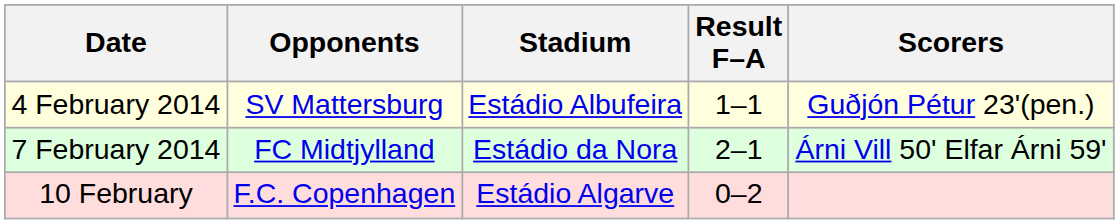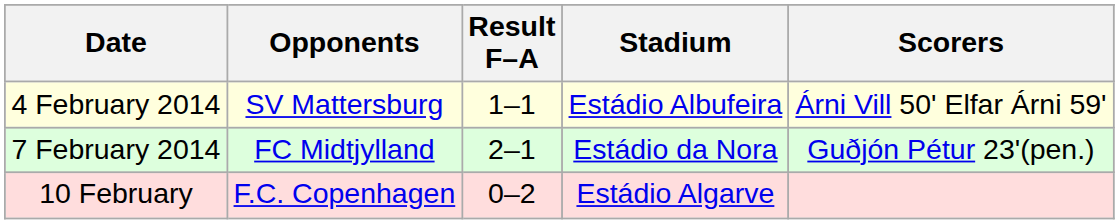columns swapped: Stadium <-> Result F–A
4 February 2014 | Scorers: Guðjón Pétur 23'(pen.) -> Árni Vill 50' Elfar Árni 59'
7 February 2014 | Scorers: Árni Vill 50' Elfar Árni 59' -> Guðjón Pétur 23'(pen.)
